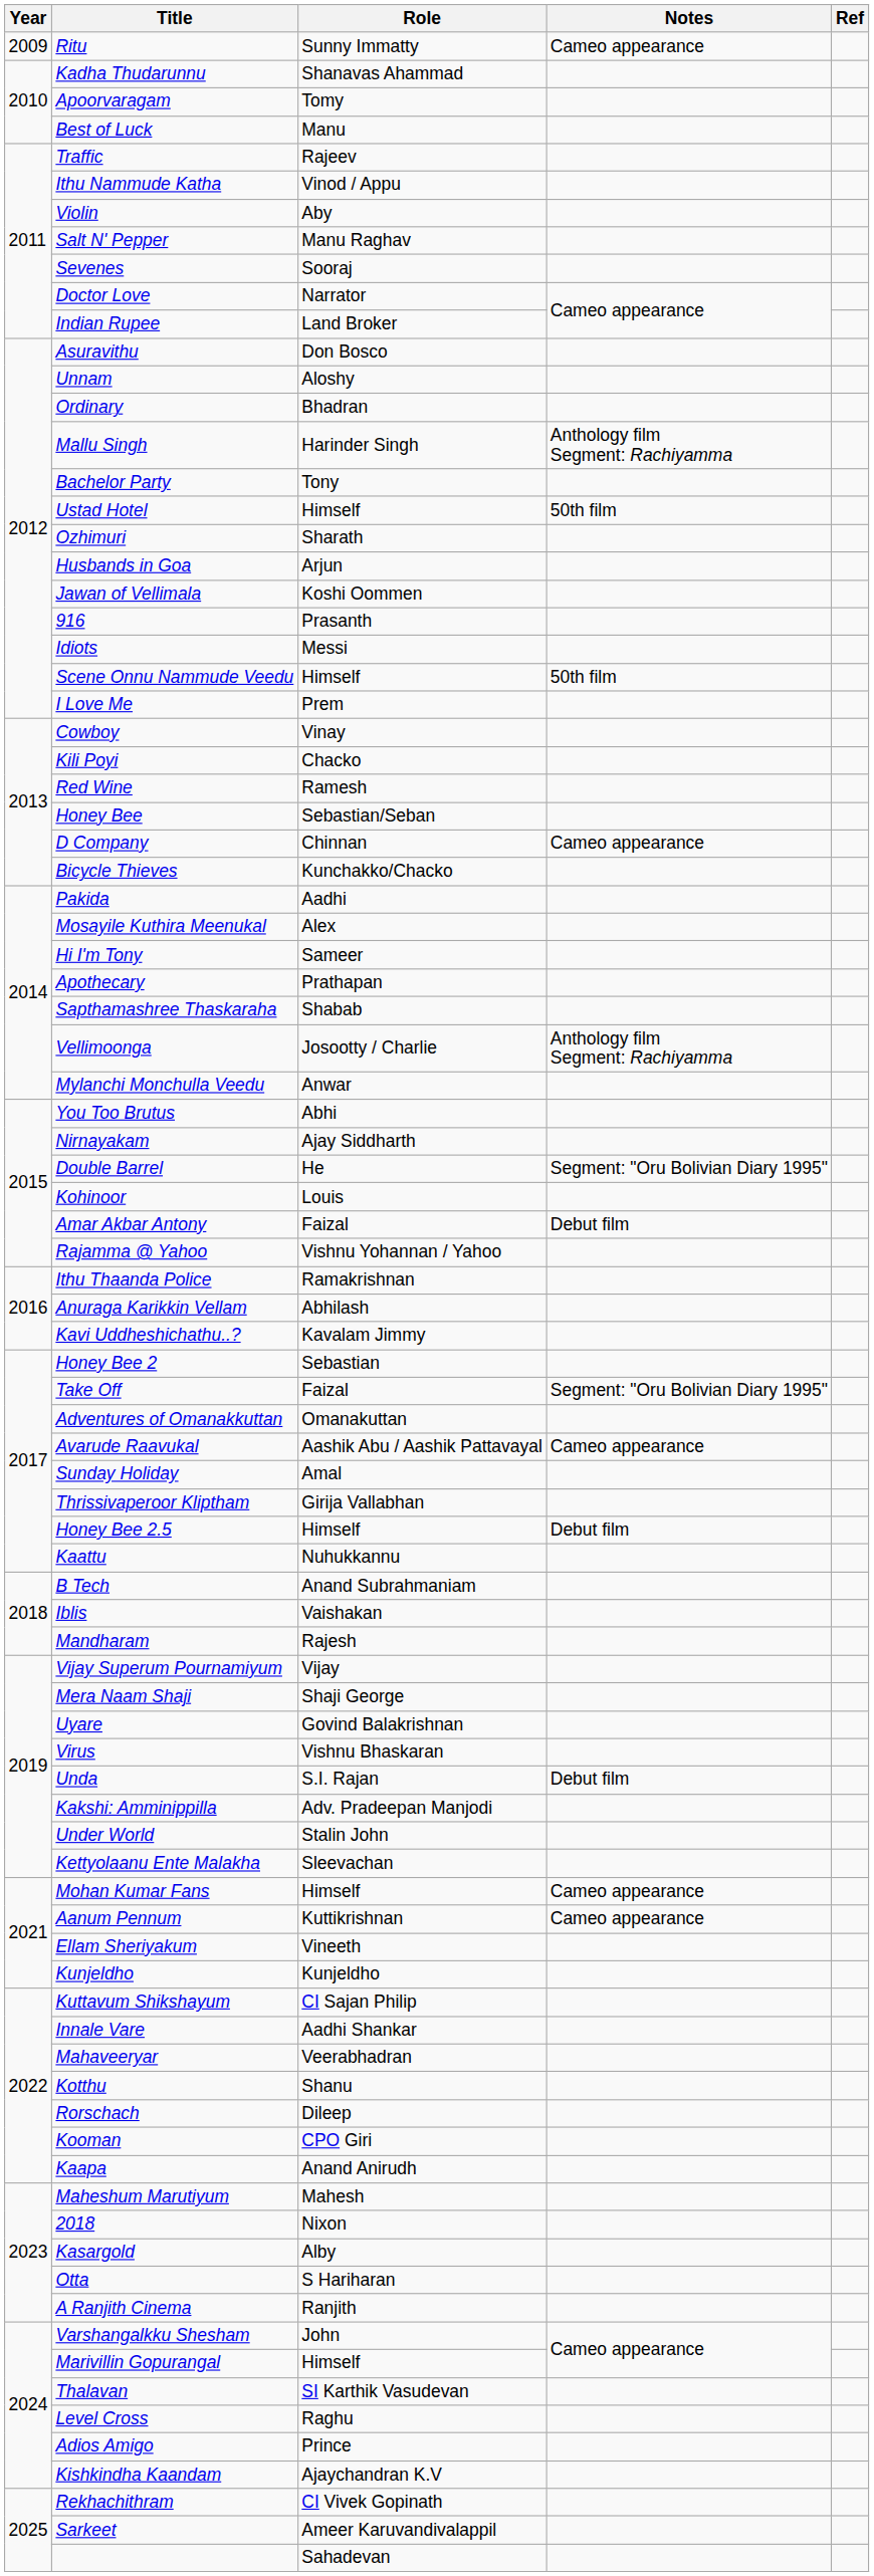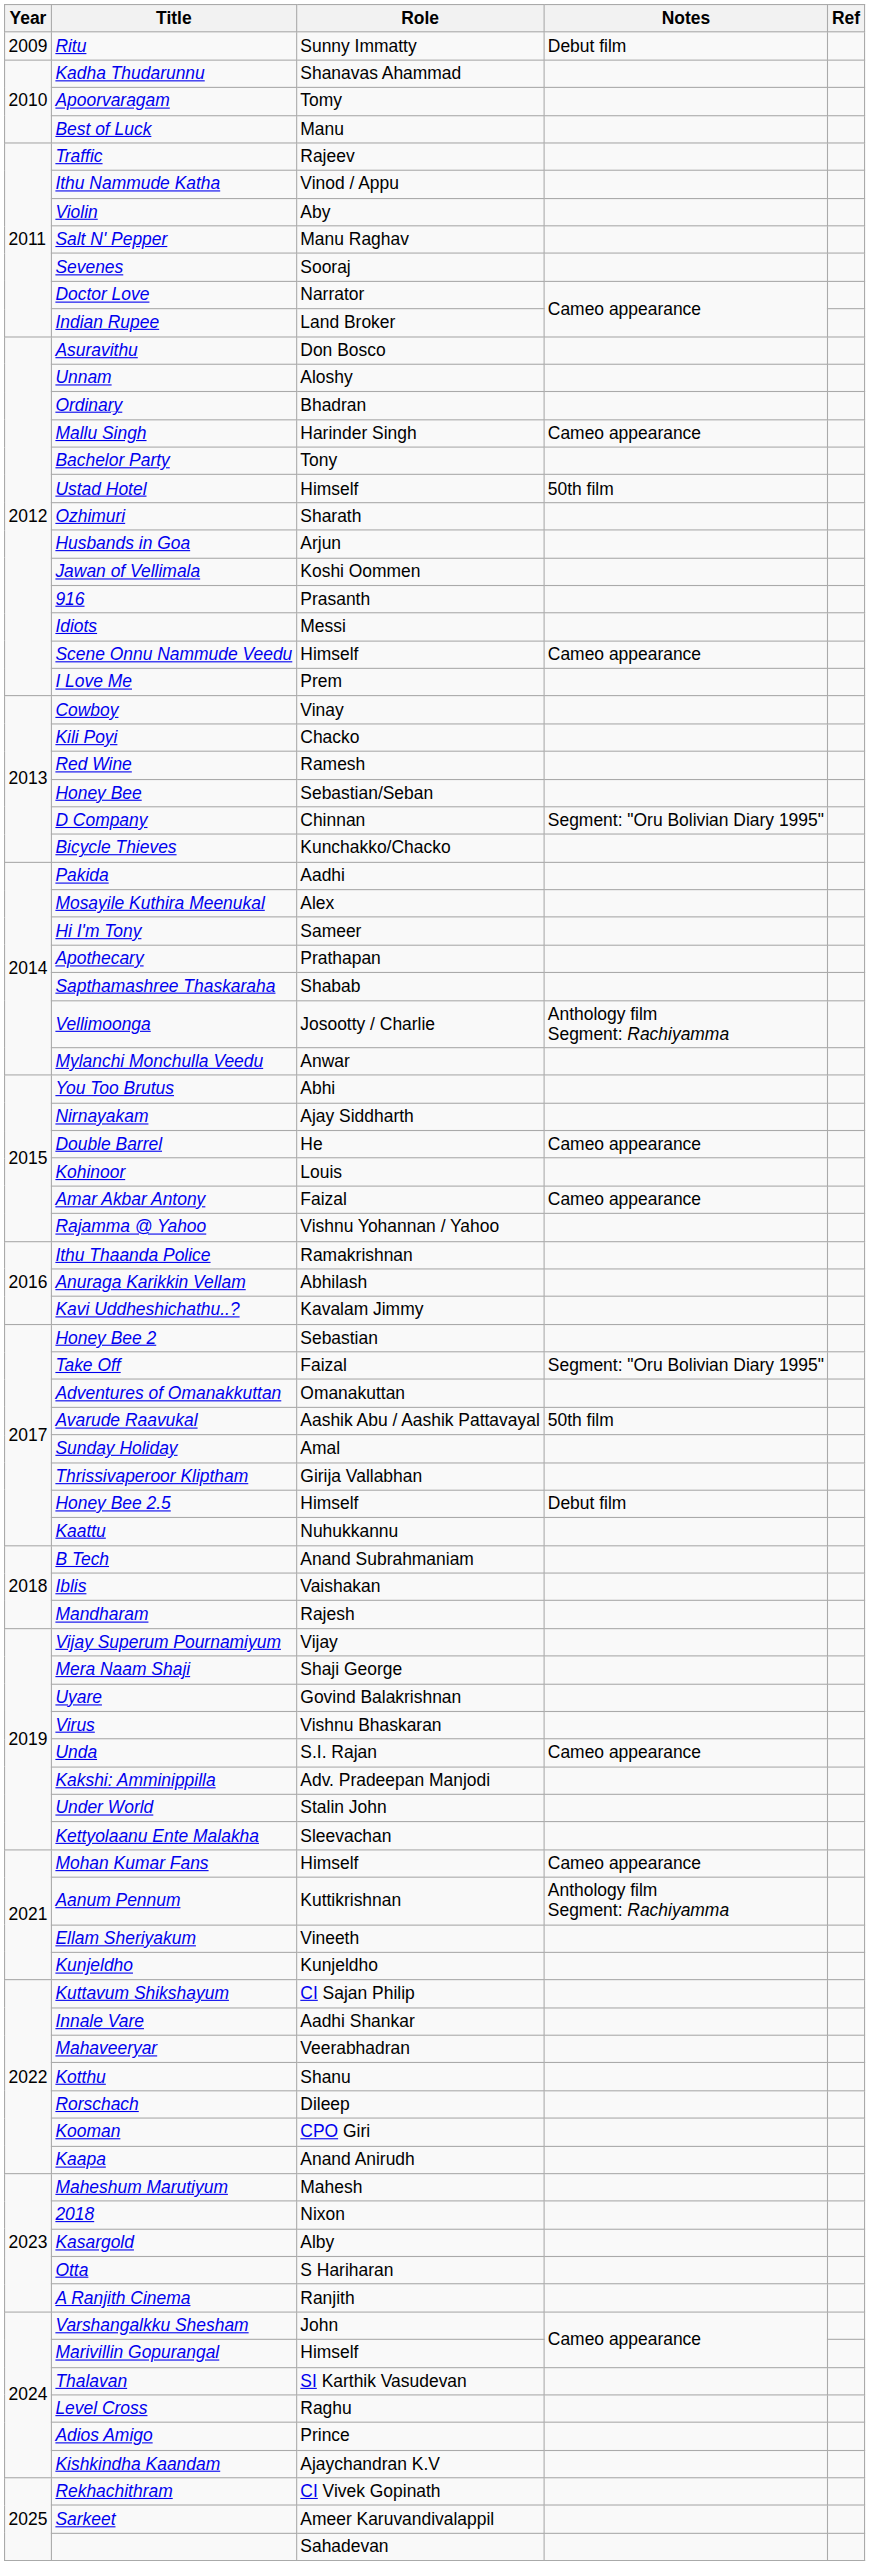Ritu | Notes: Cameo appearance -> Debut film
Mallu Singh | Notes: Anthology film Segment: Rachiyamma -> Cameo appearance
Scene Onnu Nammude Veedu | Notes: 50th film -> Cameo appearance
D Company | Notes: Cameo appearance -> Segment: "Oru Bolivian Diary 1995"
Double Barrel | Notes: Segment: "Oru Bolivian Diary 1995" -> Cameo appearance
Amar Akbar Antony | Notes: Debut film -> Cameo appearance
Avarude Raavukal | Notes: Cameo appearance -> 50th film
Unda | Notes: Debut film -> Cameo appearance
Aanum Pennum | Notes: Cameo appearance -> Anthology film Segment: Rachiyamma
